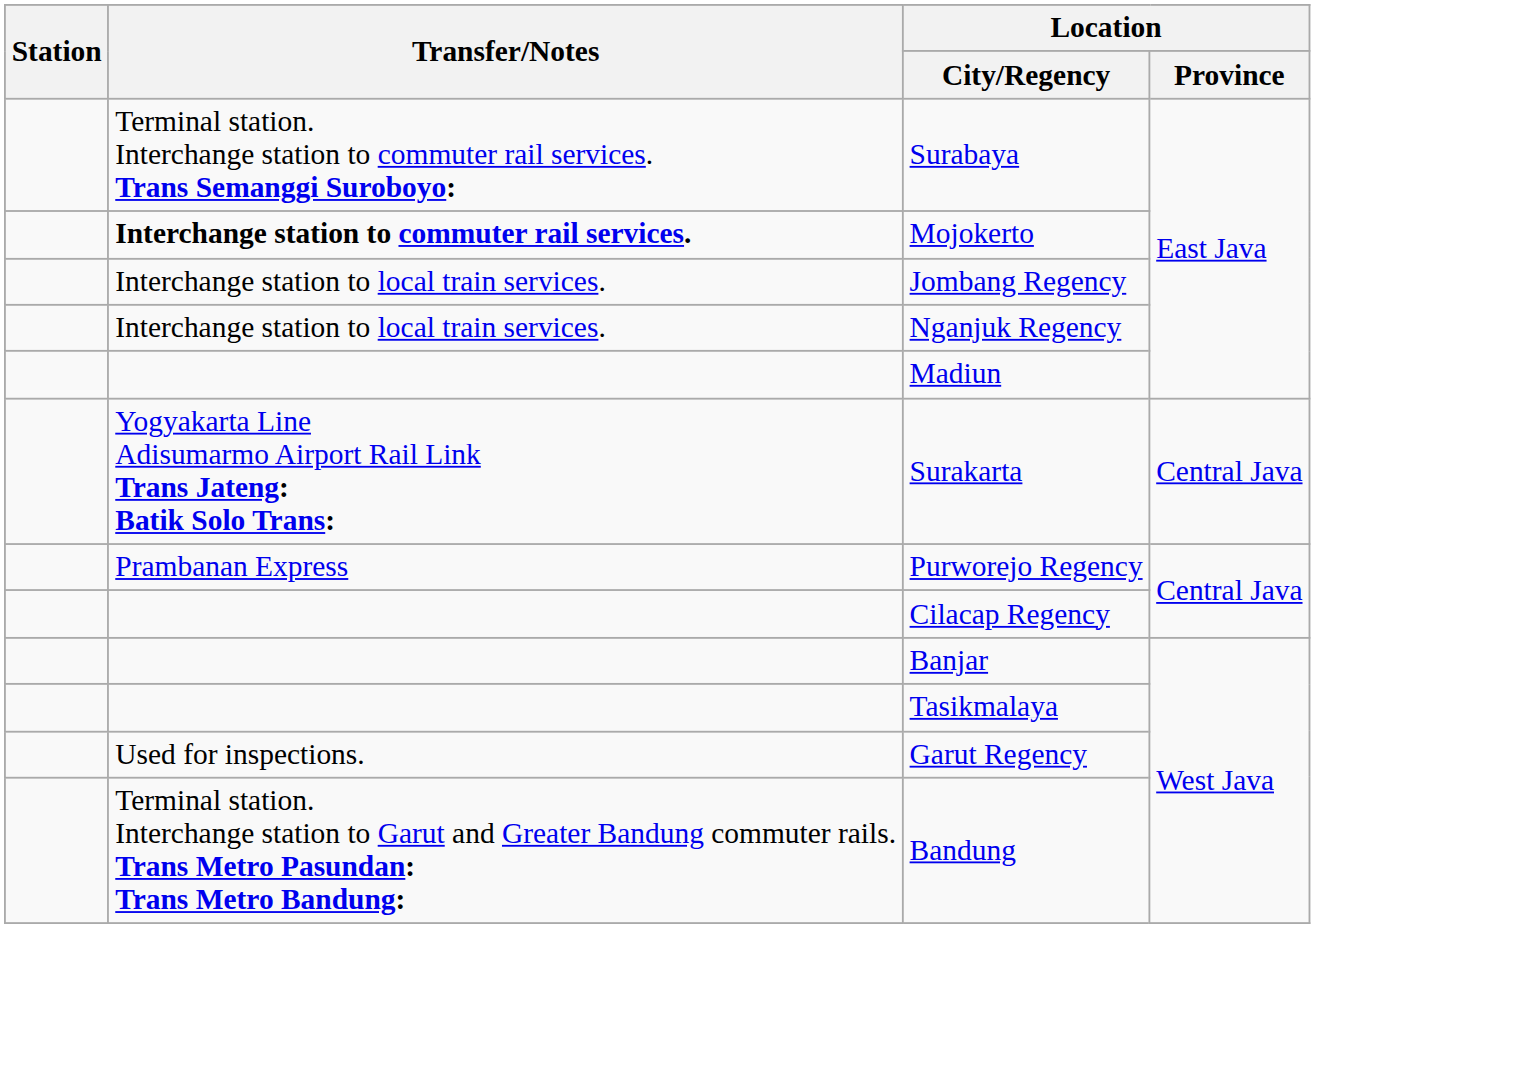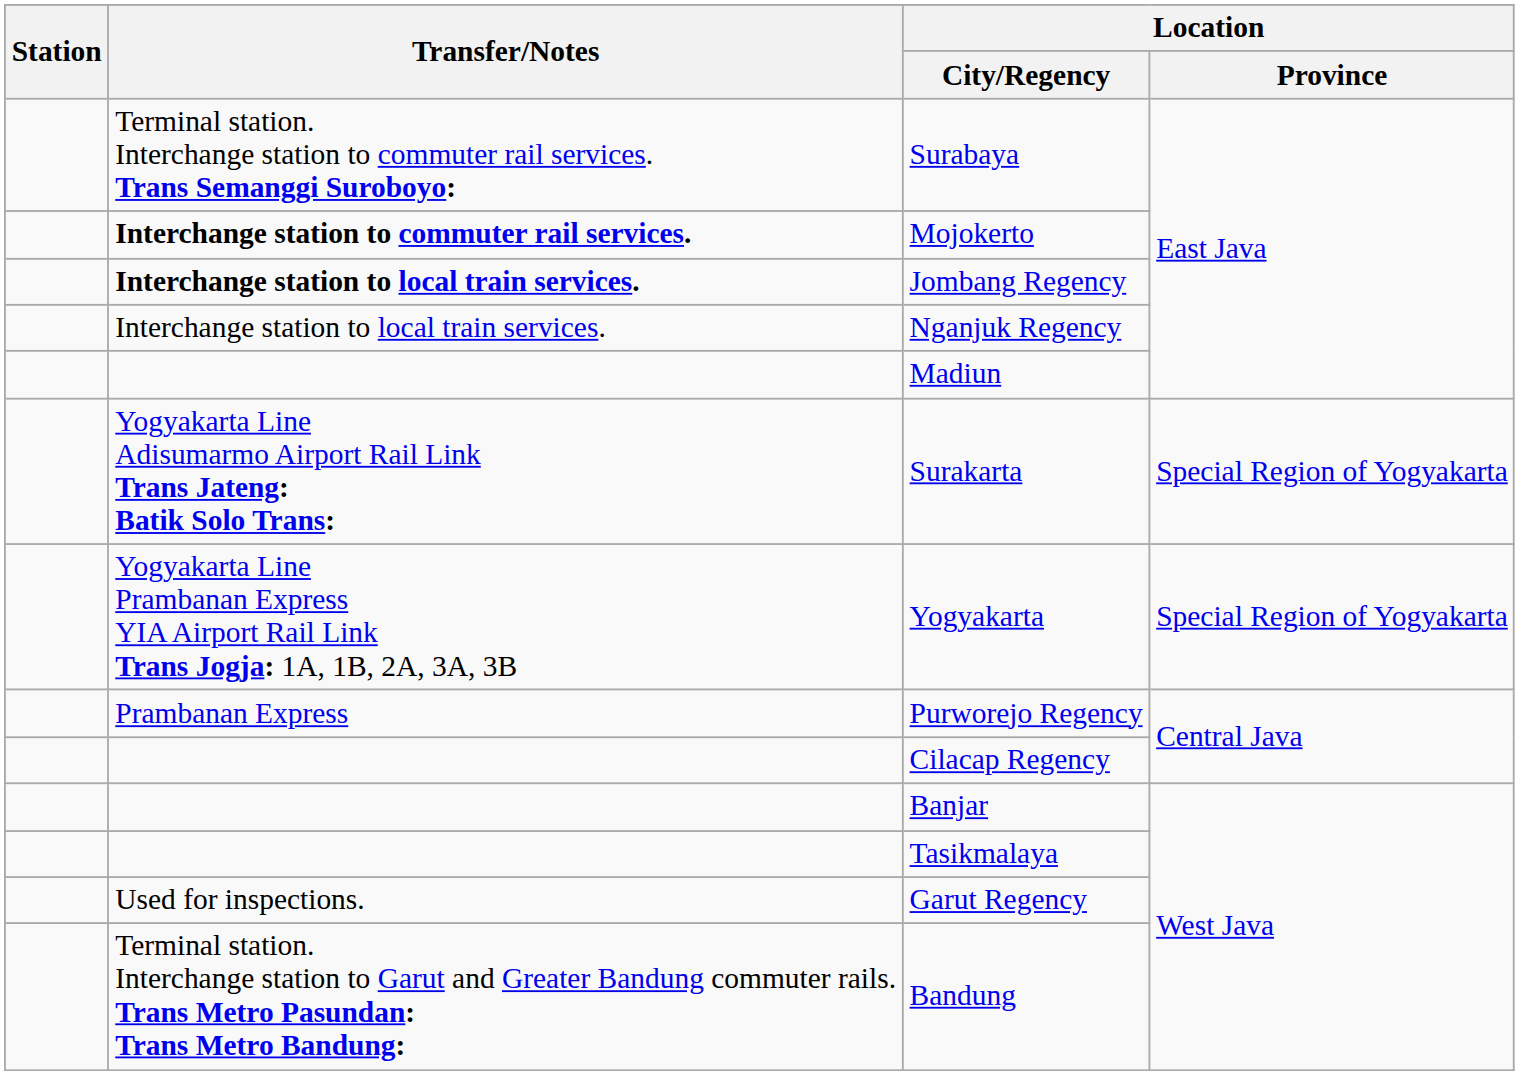Jombang Regency | Transfer/Notes: normal -> bold
Surakarta | Location / Province: Central Java -> Special Region of Yogyakarta
+ row: Yogyakarta Line Prambanan Express YIA Airport Rail Link Trans Jogja: 1A, 1B, 2A, 3A, 3B | Yogyakarta | Special Region of Yogyakarta
